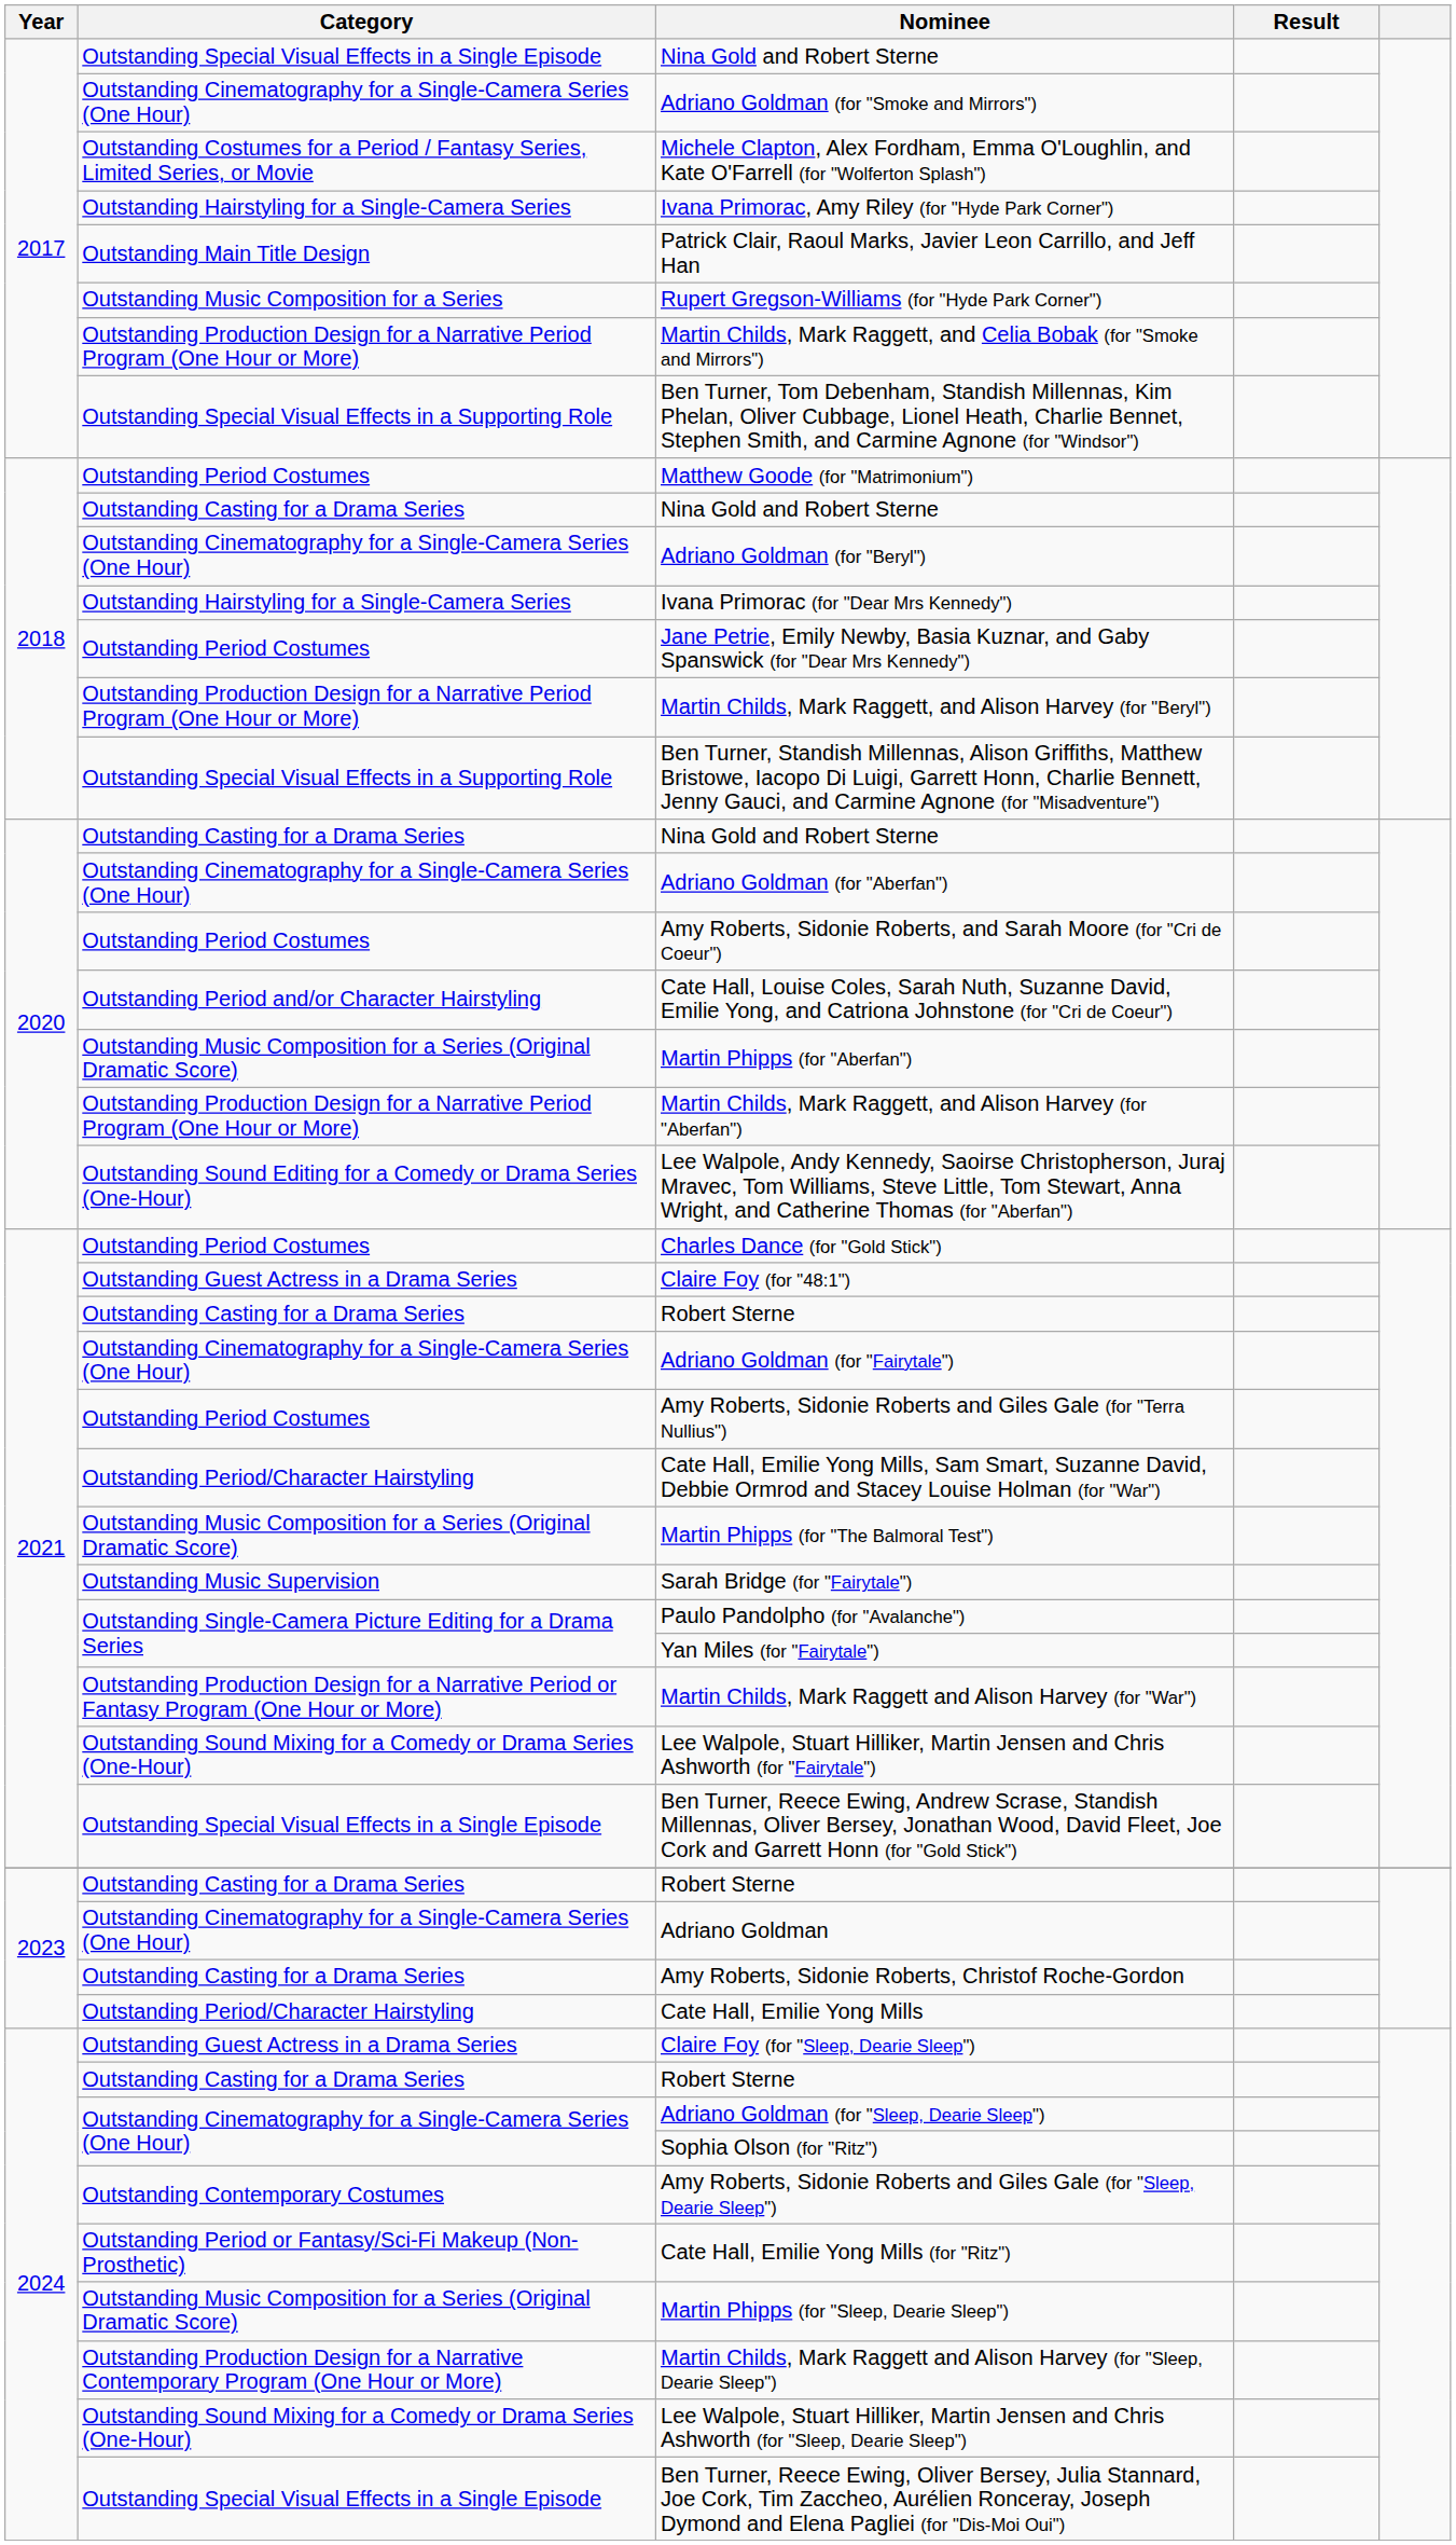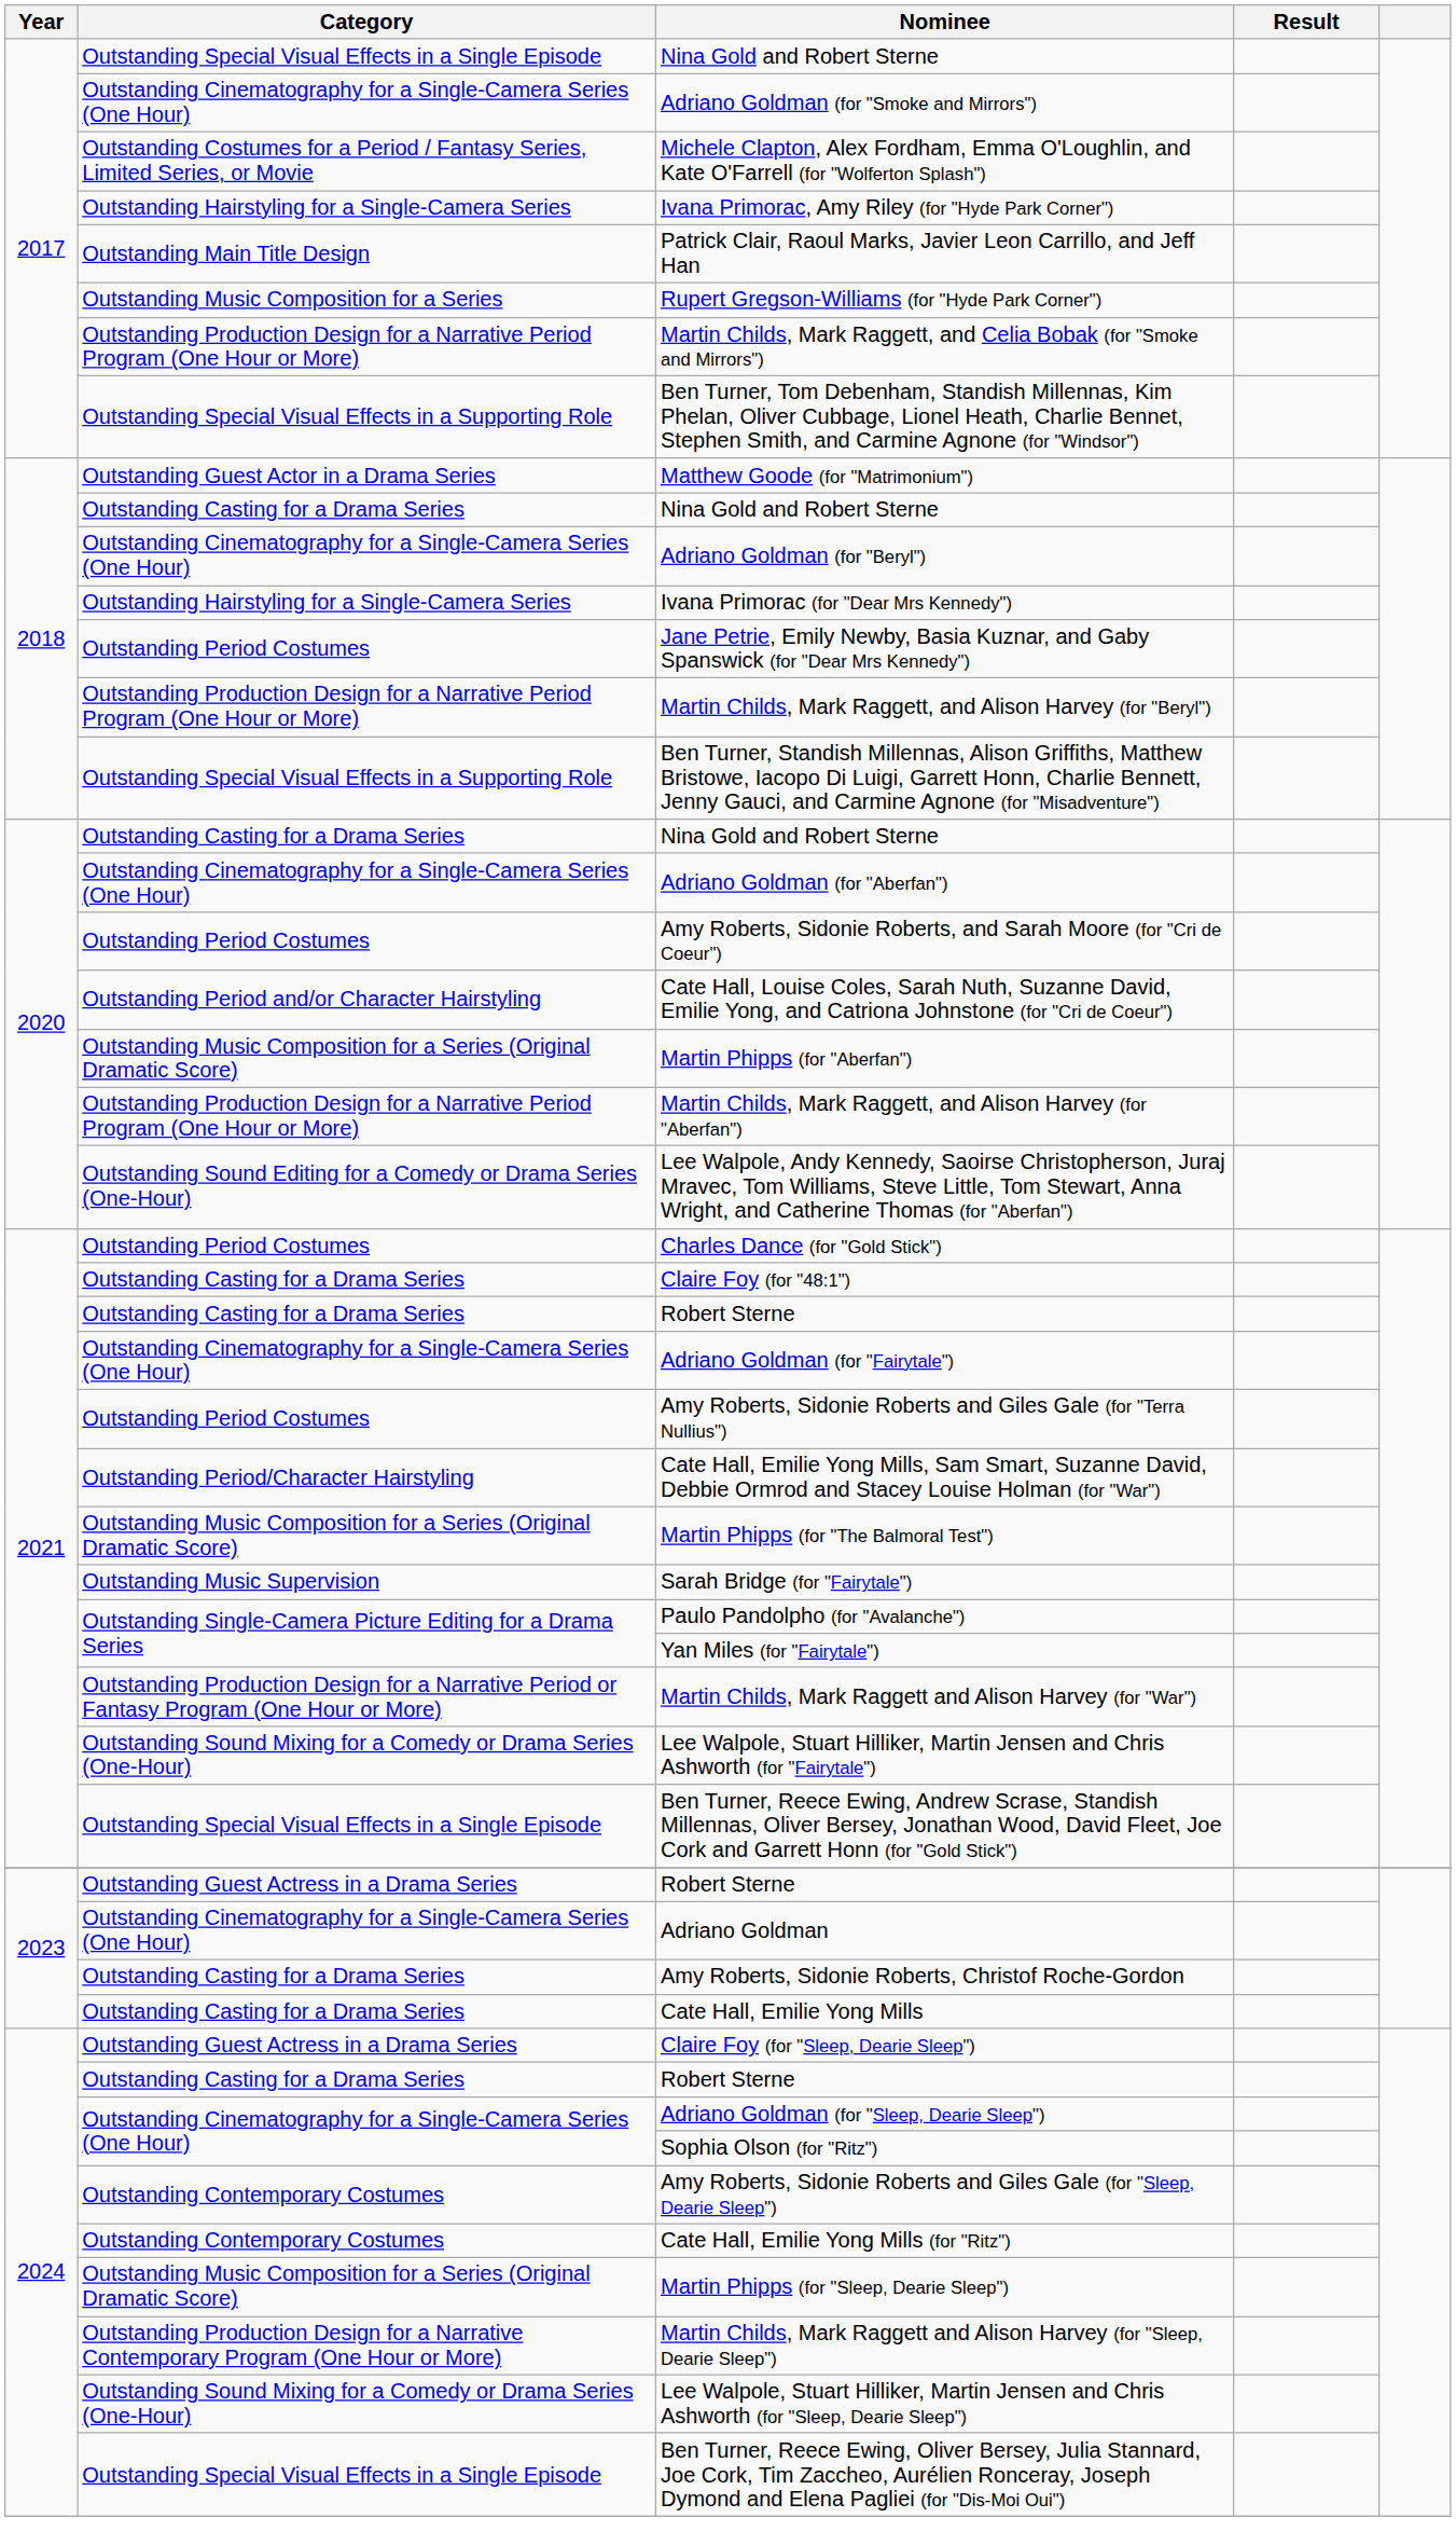Matthew Goode (for "Matrimonium") | Category: Outstanding Period Costumes -> Outstanding Guest Actor in a Drama Series
Claire Foy (for "48:1") | Category: Outstanding Guest Actress in a Drama Series -> Outstanding Casting for a Drama Series
2023 / Robert Sterne | Category: Outstanding Casting for a Drama Series -> Outstanding Guest Actress in a Drama Series
Cate Hall, Emilie Yong Mills | Category: Outstanding Period/Character Hairstyling -> Outstanding Casting for a Drama Series
Cate Hall, Emilie Yong Mills (for "Ritz") | Category: Outstanding Period or Fantasy/Sci-Fi Makeup (Non-Prosthetic) -> Outstanding Contemporary Costumes
